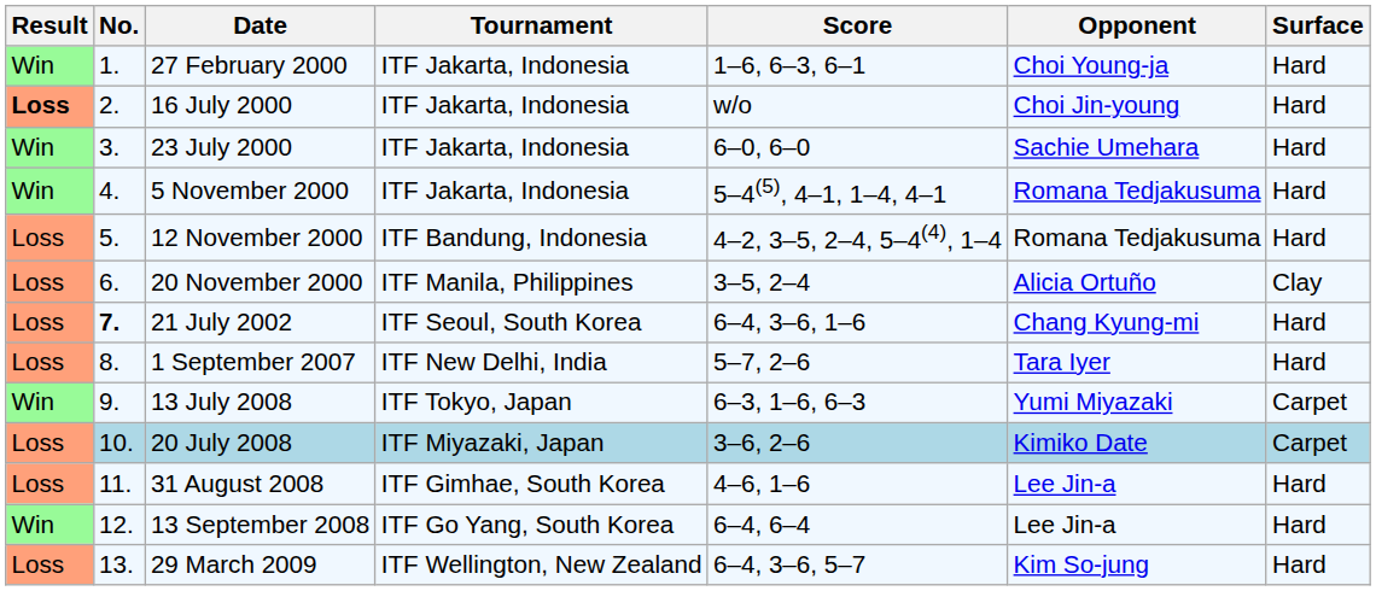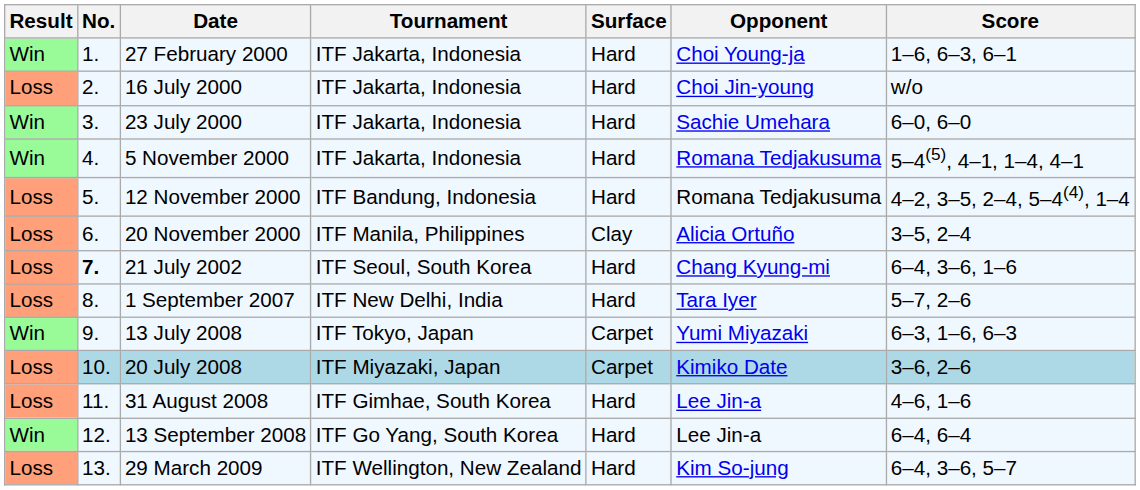columns swapped: Surface <-> Score
16 July 2000 | Result: bold -> normal
